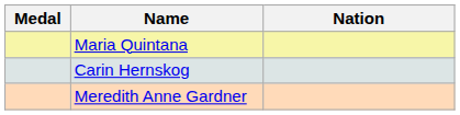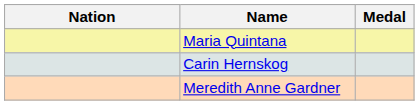columns swapped: Medal <-> Nation
